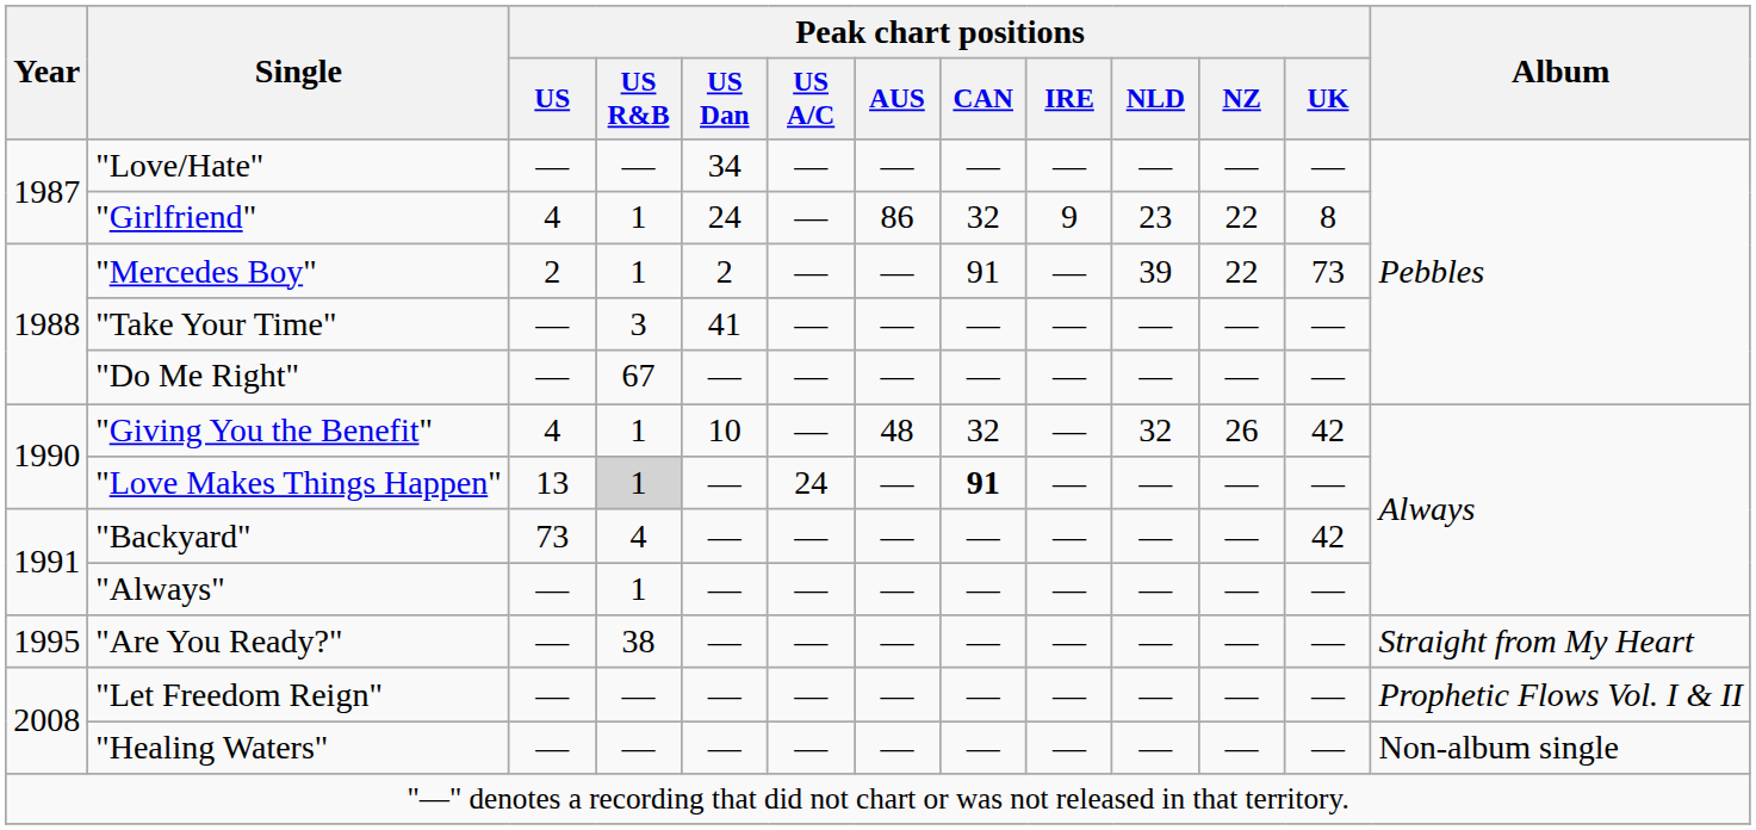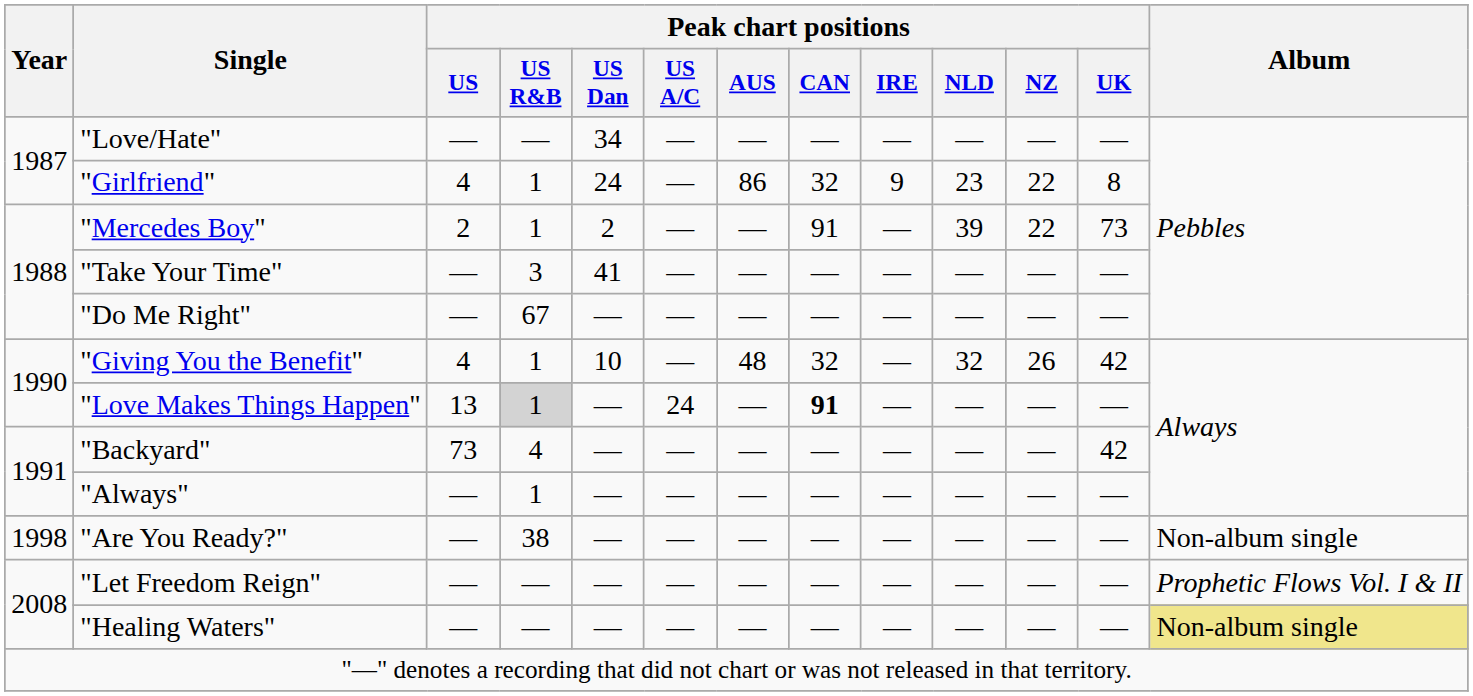"Are You Ready?" | Year: 1995 -> 1998
"Are You Ready?" | Album: Straight from My Heart -> Non-album single
"Healing Waters" | Album: no background -> khaki background
